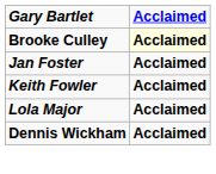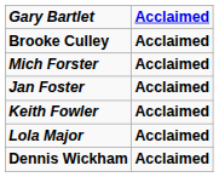Brooke Culley | Acclaimed: lightyellow background -> no background
+ row: Mich Forster | Acclaimed
